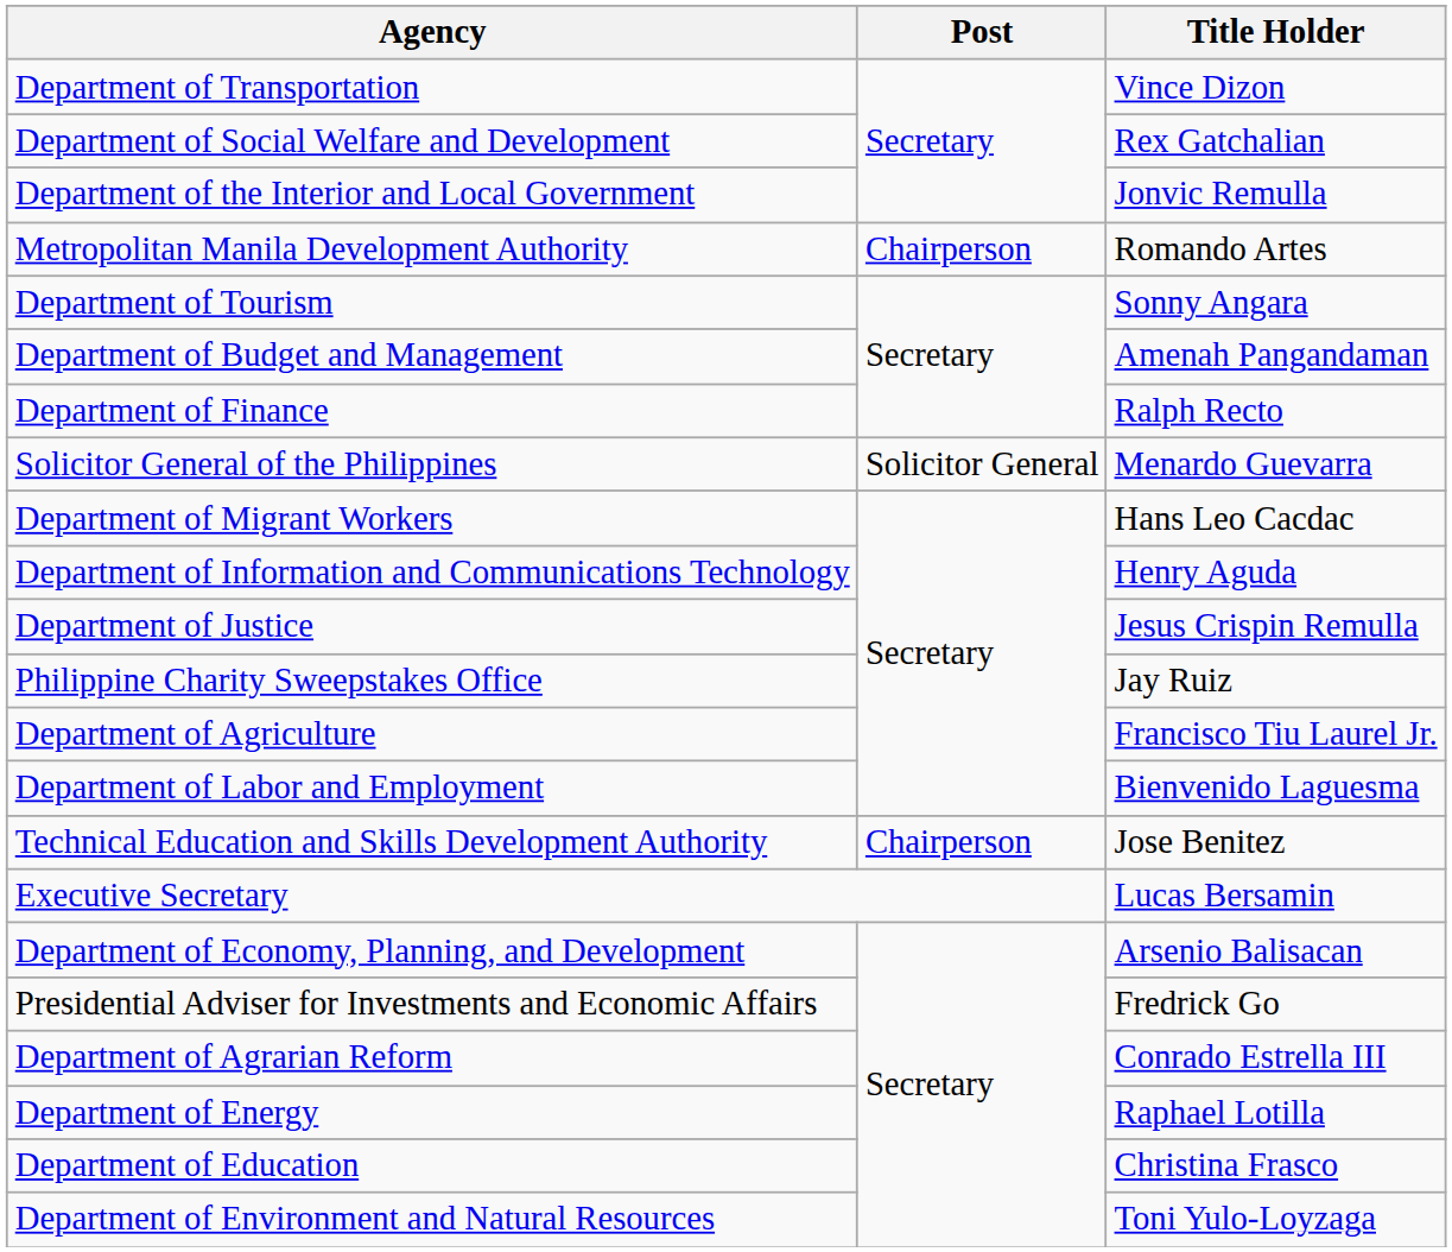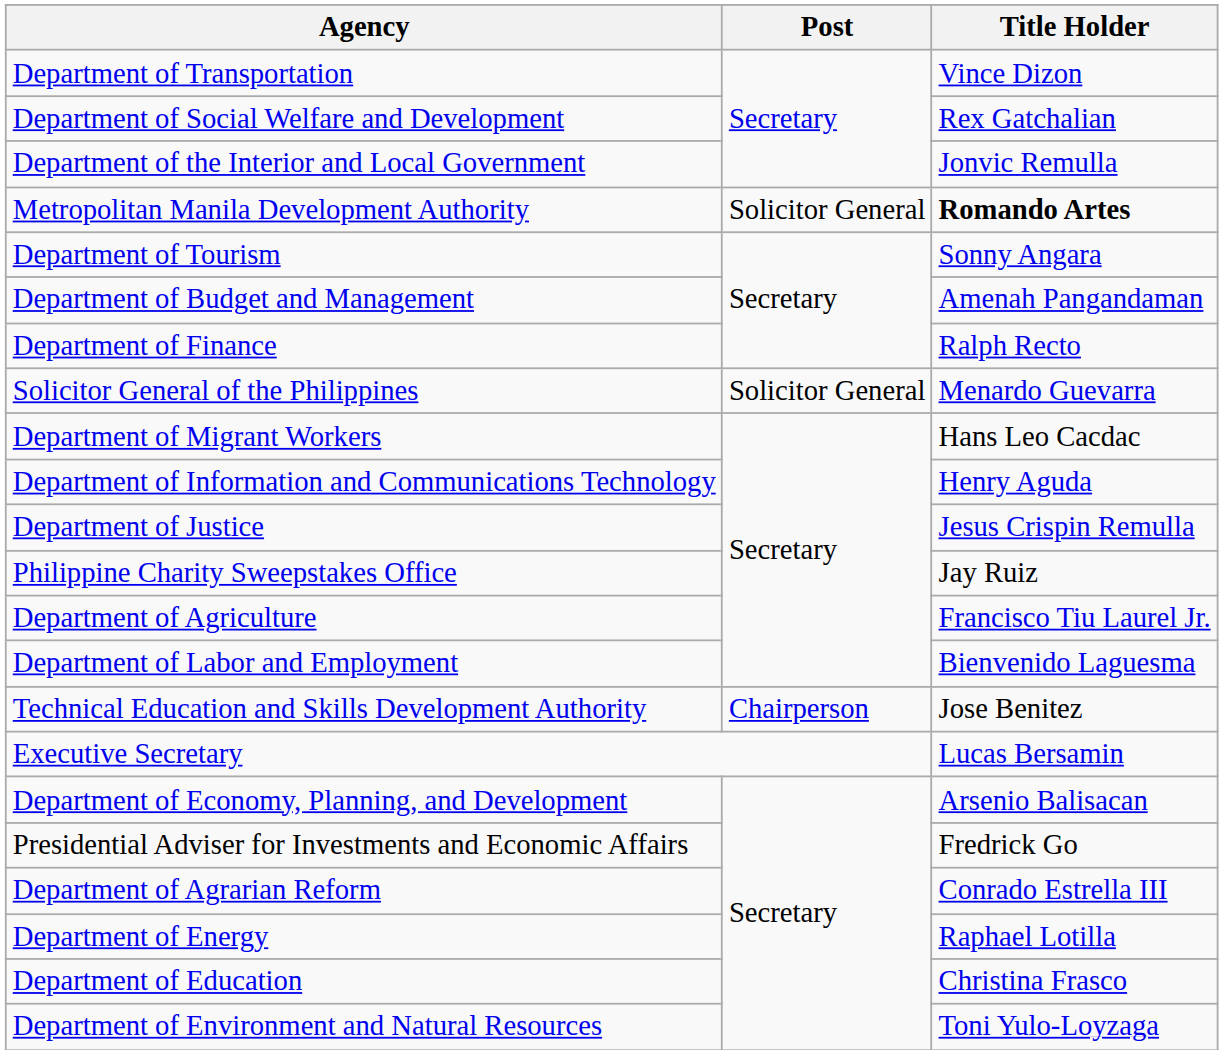Metropolitan Manila Development Authority | Post: Chairperson -> Solicitor General
Metropolitan Manila Development Authority | Title Holder: normal -> bold
